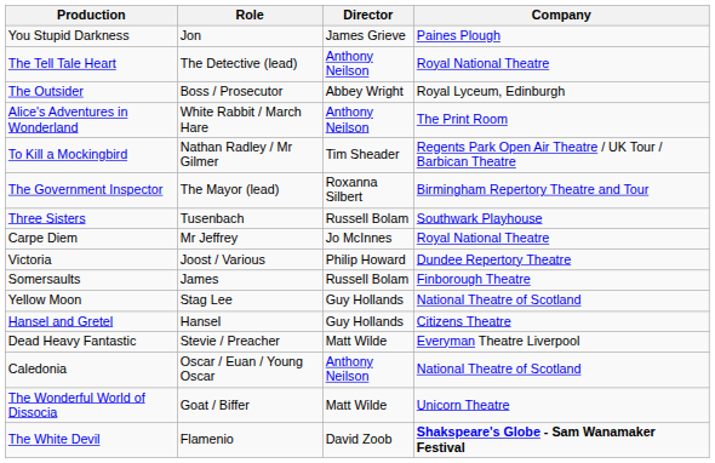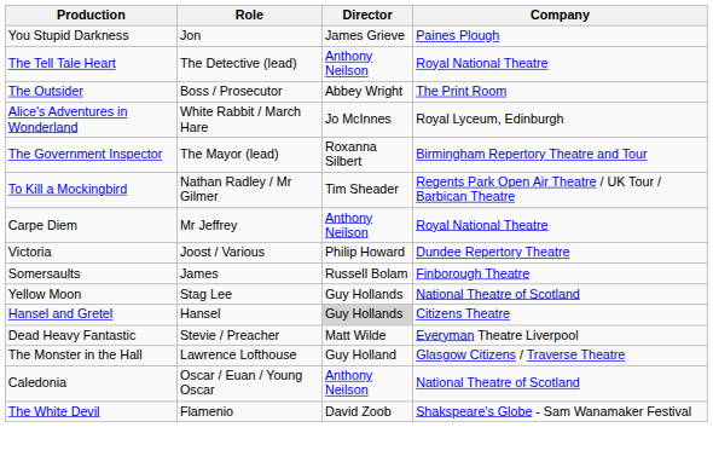The Outsider | Company: Royal Lyceum, Edinburgh -> The Print Room
Alice's Adventures in Wonderland | Director: Anthony Neilson -> Jo McInnes
Alice's Adventures in Wonderland | Company: The Print Room -> Royal Lyceum, Edinburgh
rows swapped: The Government Inspector <-> To Kill a Mockingbird
- row: Three Sisters | Tusenbach | Russell Bolam | Southwark Playhouse
Carpe Diem | Director: Jo McInnes -> Anthony Neilson
Hansel and Gretel | Director: no background -> lightgrey background
+ row: The Monster in the Hall | Lawrence Lofthouse | Guy Holland | Glasgow Citizens / Traverse Theatre
- row: The Wonderful World of Dissocia | Goat / Biffer | Matt Wilde | Unicorn Theatre
The White Devil | Company: bold -> normal
